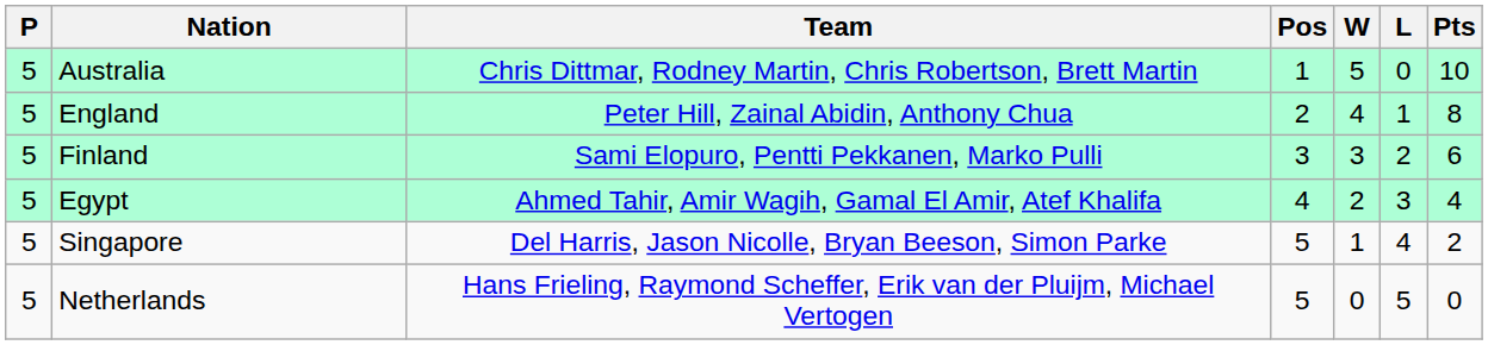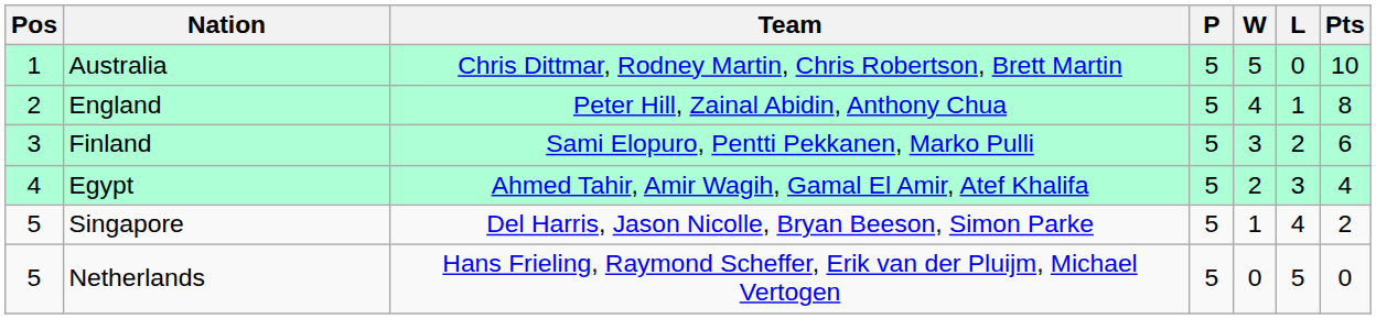columns swapped: Pos <-> P
